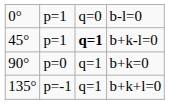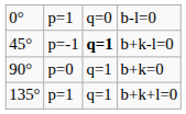b+k-l=0 | column 2: p=1 -> p=-1
b+k+l=0 | column 2: p=-1 -> p=1
